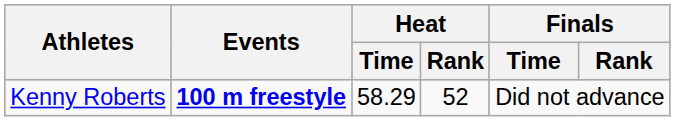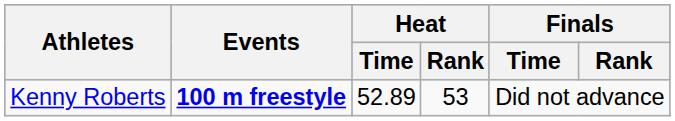Kenny Roberts | Heat / Time: 58.29 -> 52.89
Kenny Roberts | Heat / Rank: 52 -> 53
